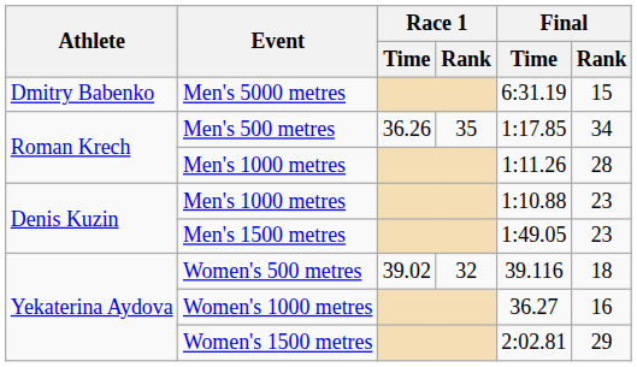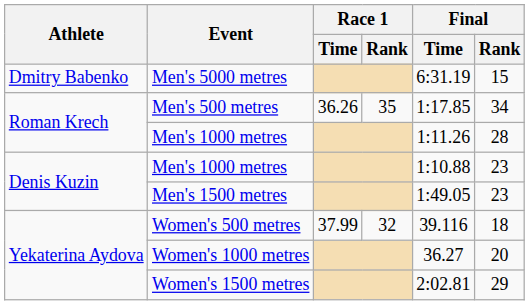Women's 500 metres | Race 1 / Time: 39.02 -> 37.99
Women's 1000 metres | Final / Rank: 16 -> 20
